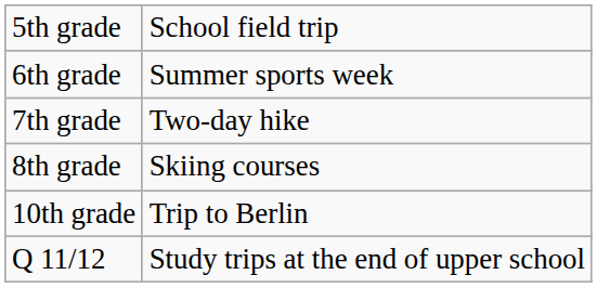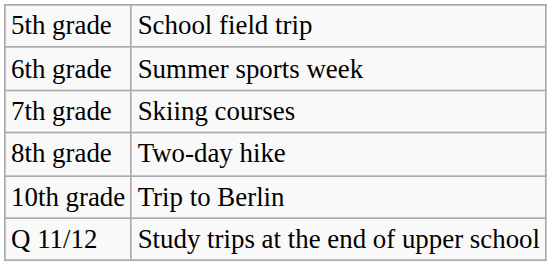7th grade | column 2: Two-day hike -> Skiing courses
8th grade | column 2: Skiing courses -> Two-day hike
